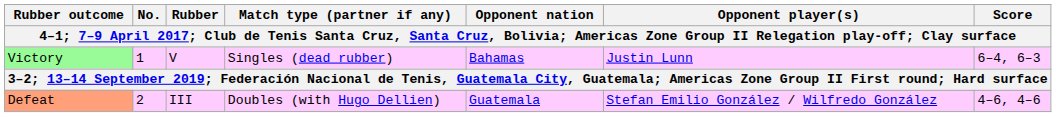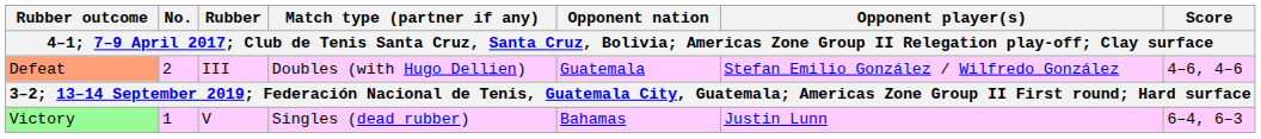rows swapped: Victory <-> Defeat
